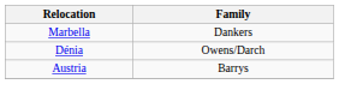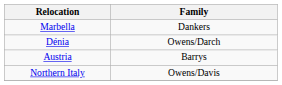+ row: Northern Italy | Owens/Davis
